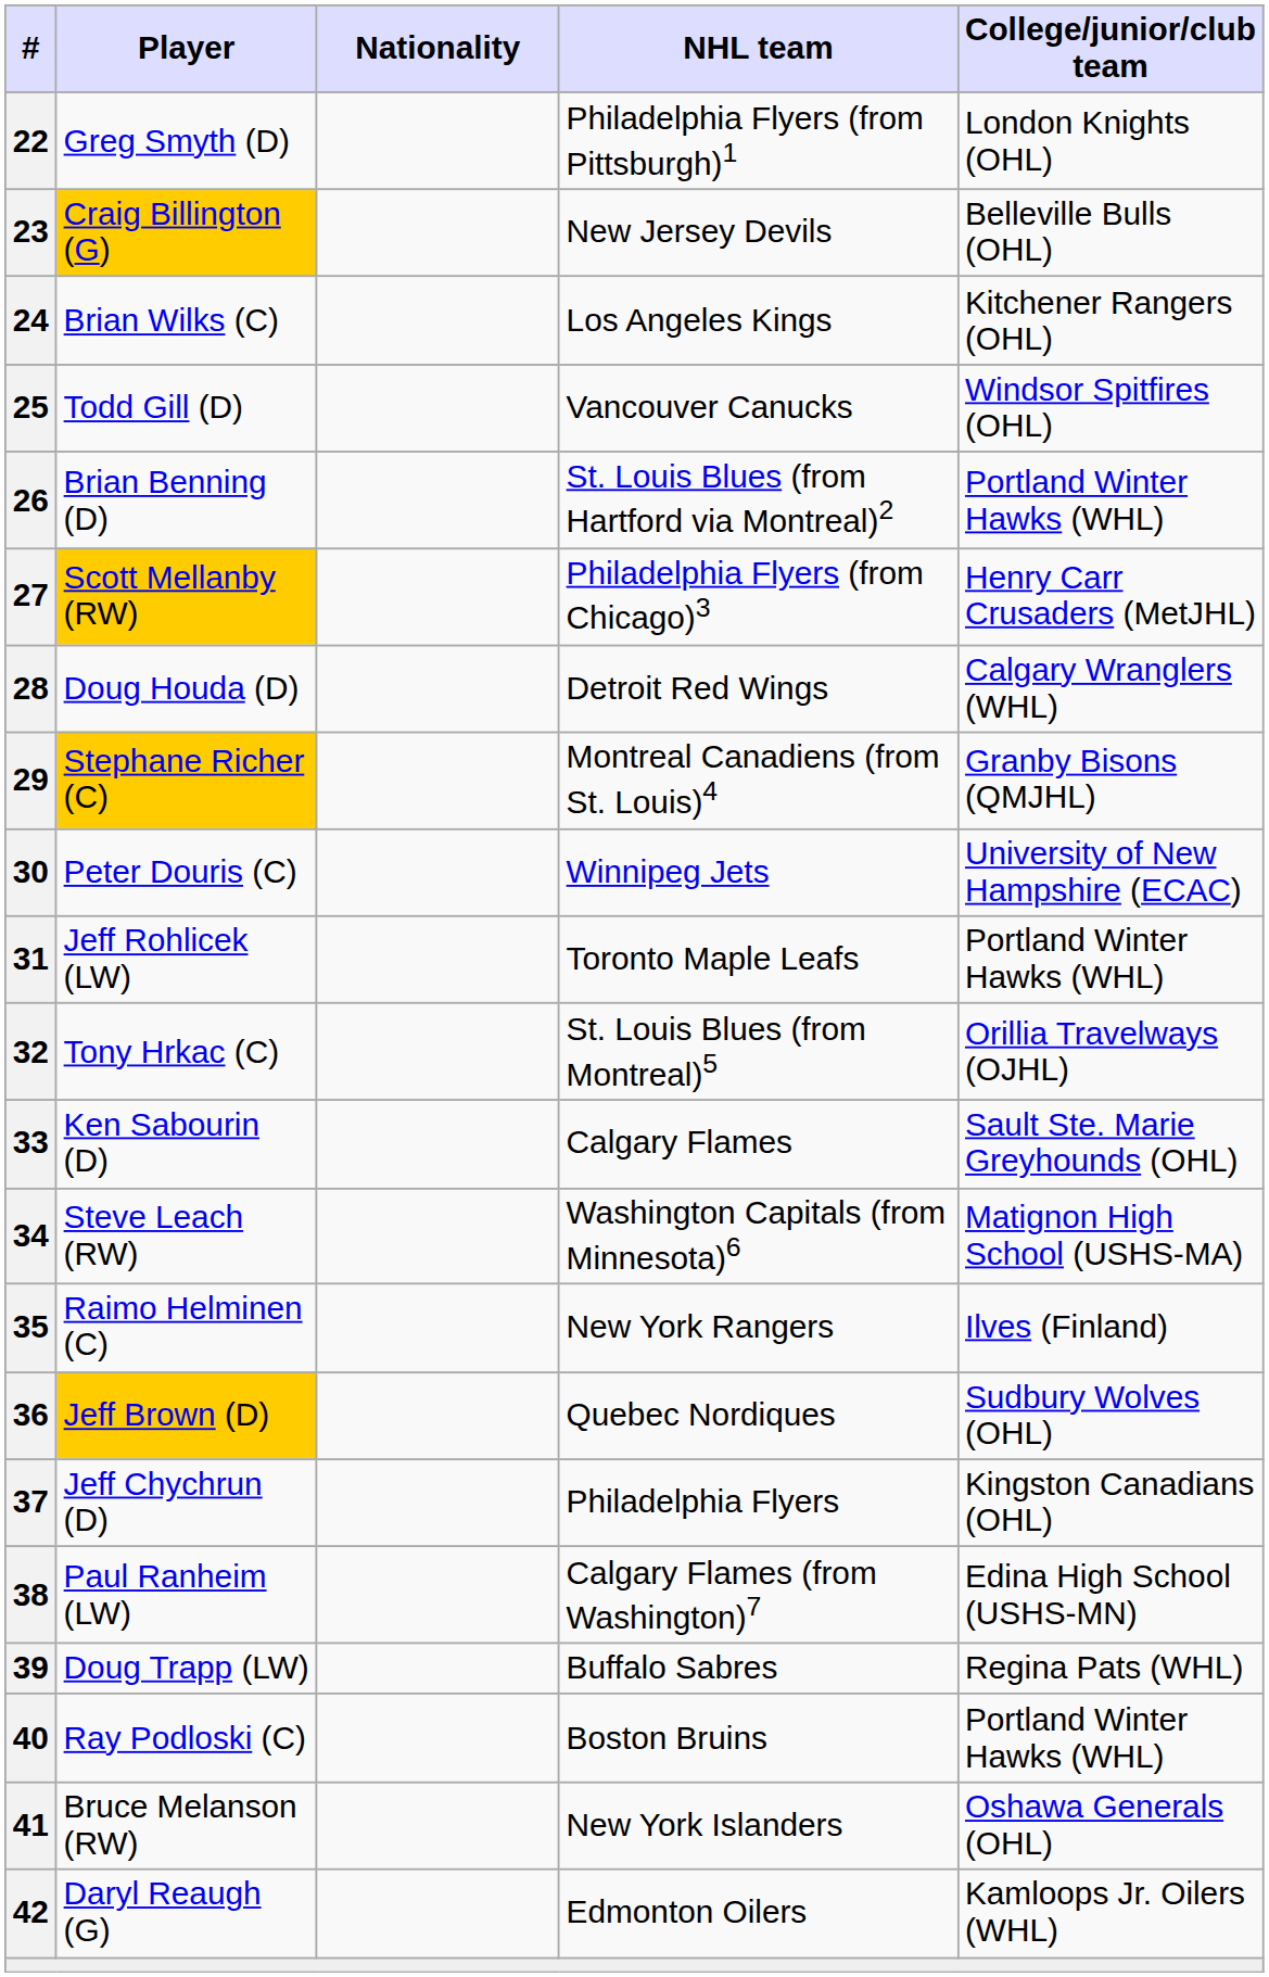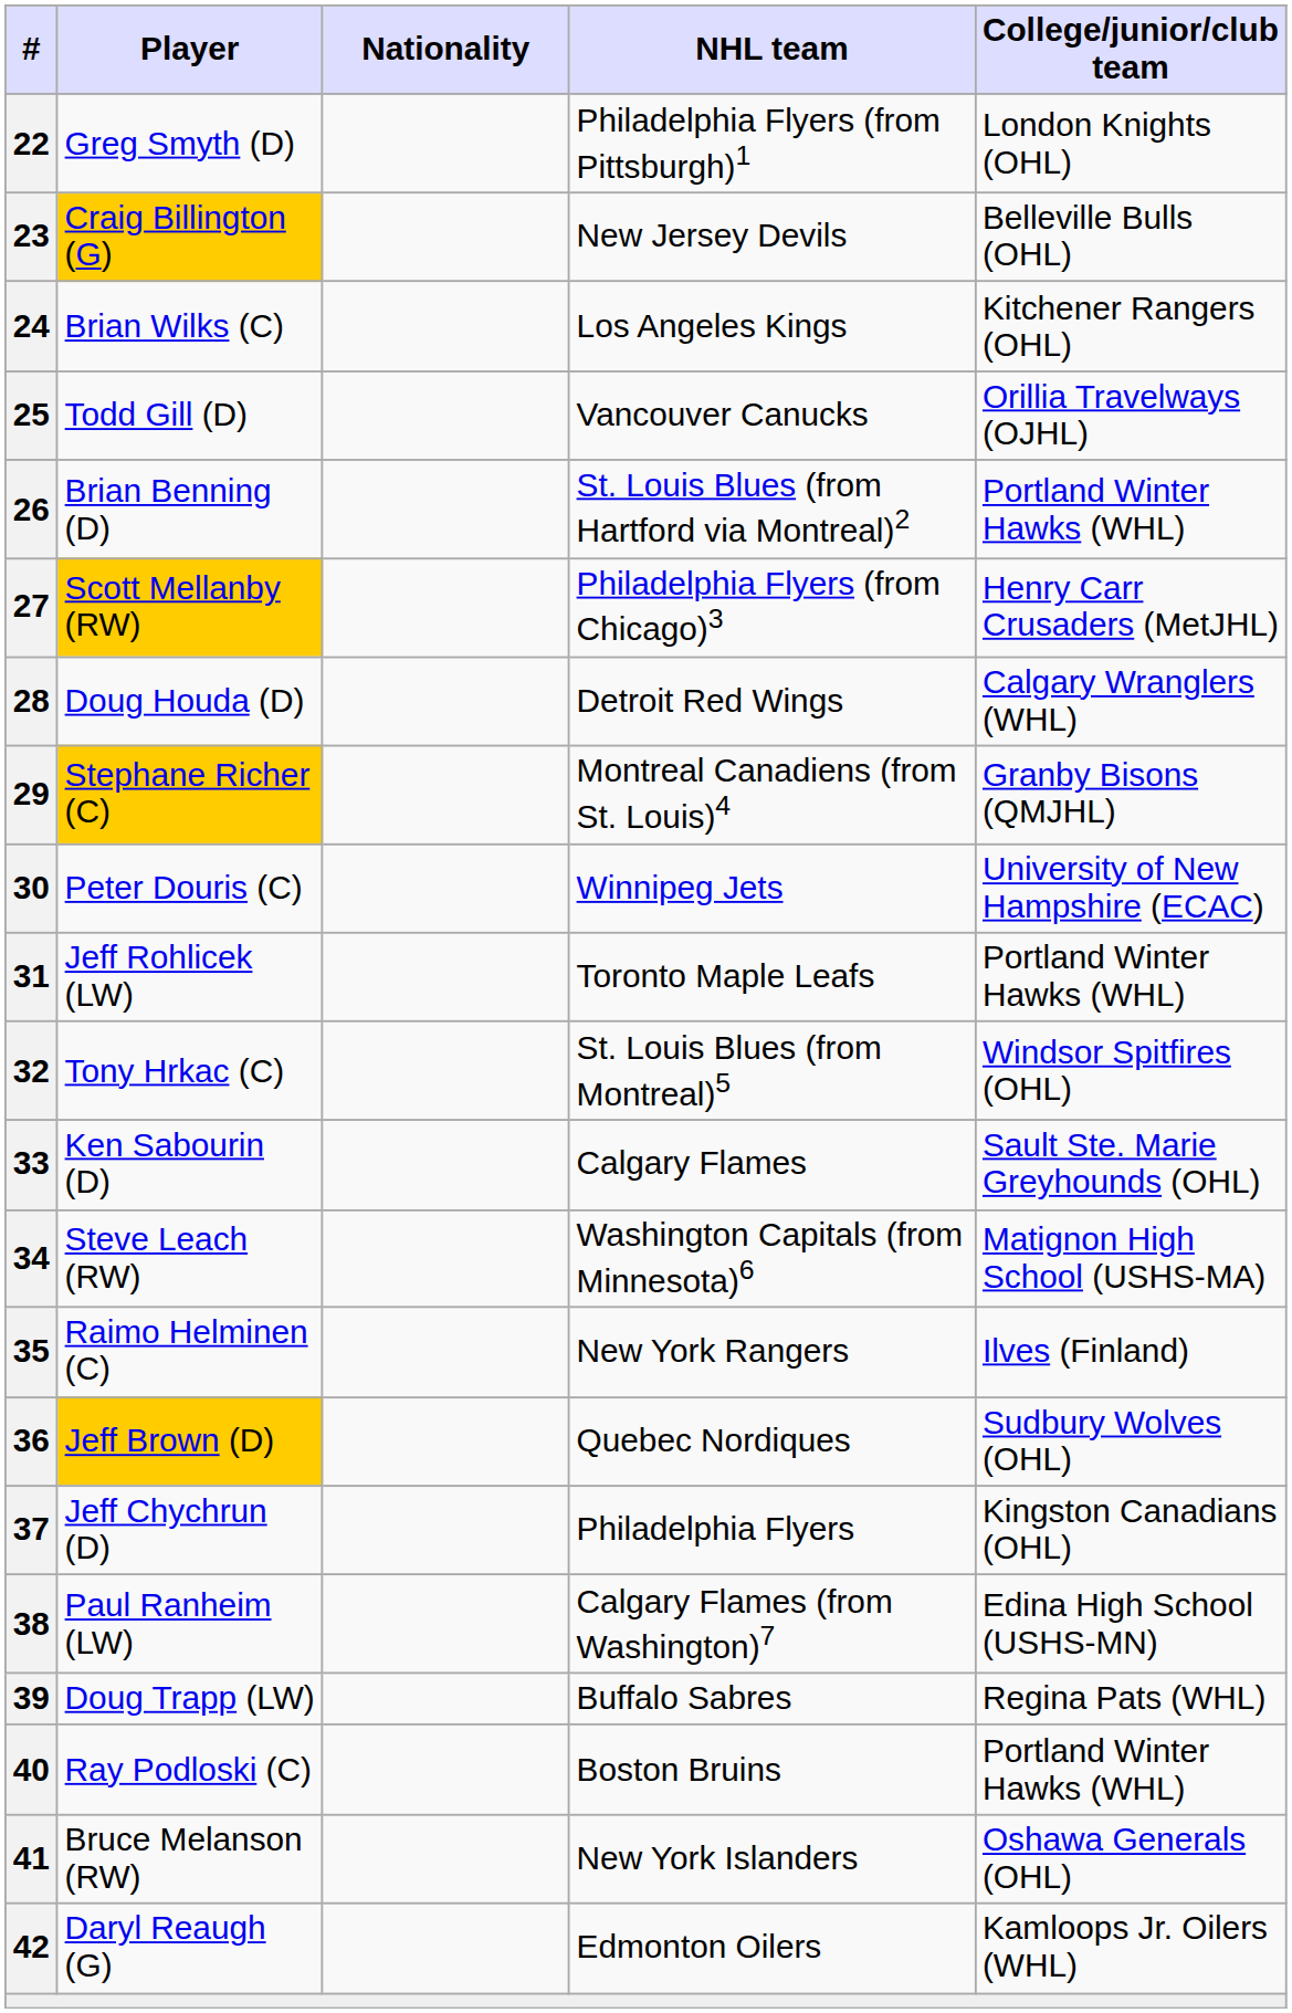25 | College/junior/club team: Windsor Spitfires (OHL) -> Orillia Travelways (OJHL)
32 | College/junior/club team: Orillia Travelways (OJHL) -> Windsor Spitfires (OHL)
